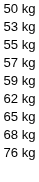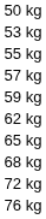+ row: 72 kg
